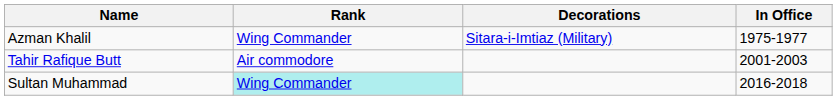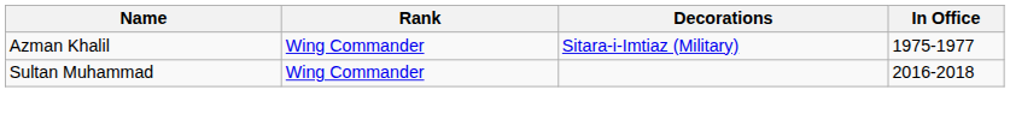- row: Tahir Rafique Butt | Air commodore | 2001-2003
Sultan Muhammad | Rank: paleturquoise background -> no background
